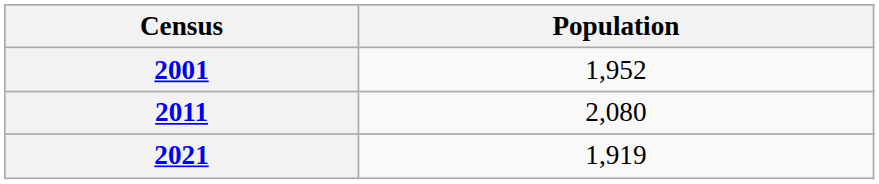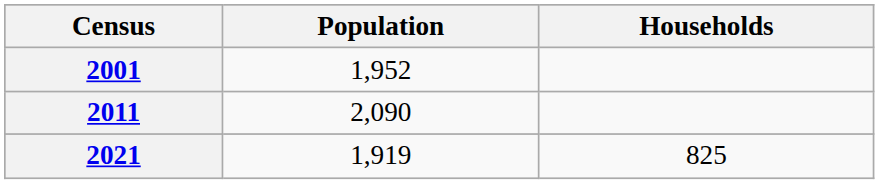+ column: Households | 825
2011 | Population: 2,080 -> 2,090
